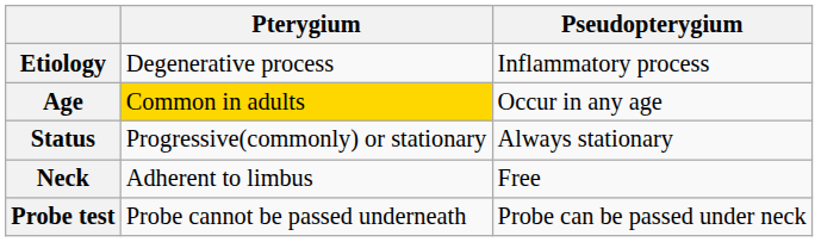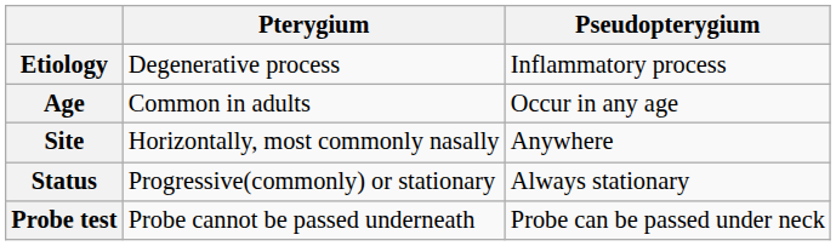Age | Pterygium: gold background -> no background
+ row: Site | Horizontally, most commonly nasally | Anywhere
- row: Neck | Adherent to limbus | Free
